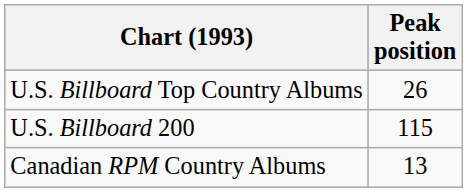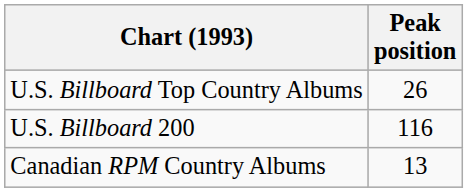U.S. Billboard 200 | Peak position: 115 -> 116
